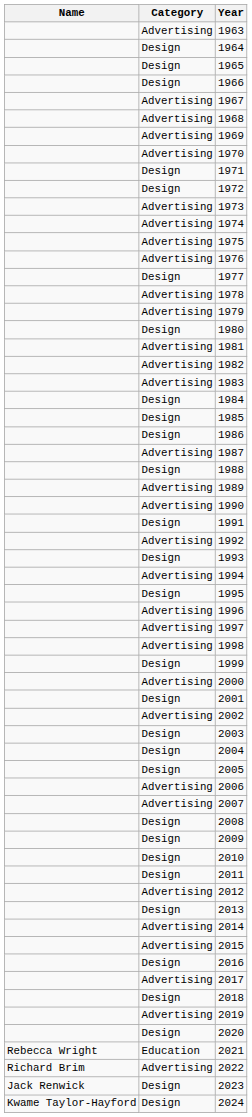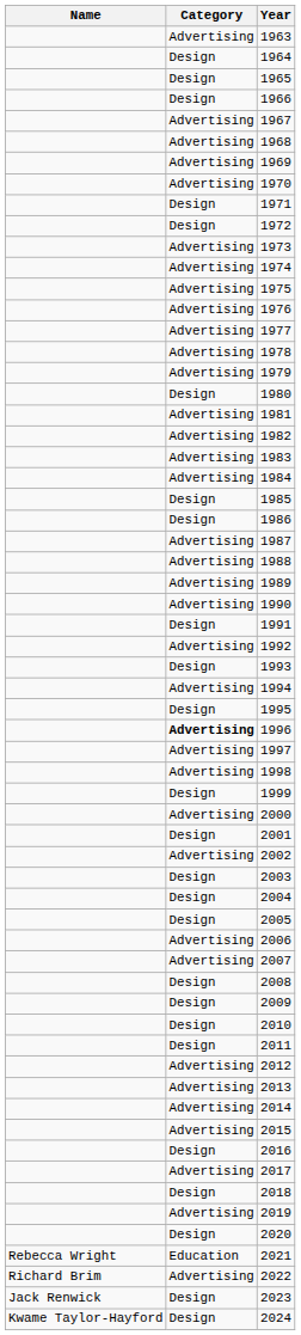1977 | Category: Design -> Advertising
1984 | Category: Design -> Advertising
1988 | Category: Design -> Advertising
1996 | Category: normal -> bold
2013 | Category: Design -> Advertising
